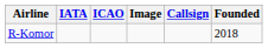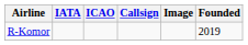columns swapped: Callsign <-> Image
R-Komor | Founded: 2018 -> 2019
